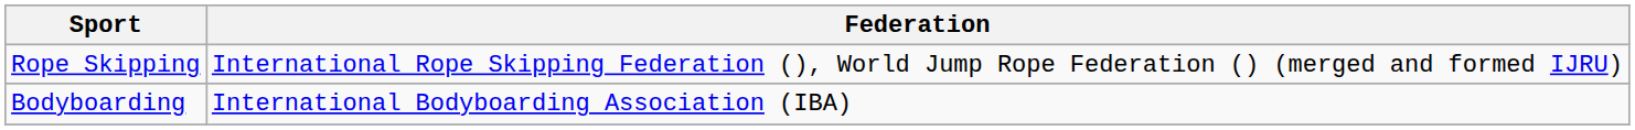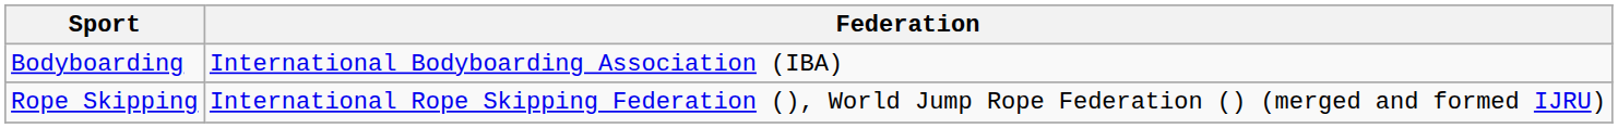rows swapped: Bodyboarding <-> Rope Skipping
